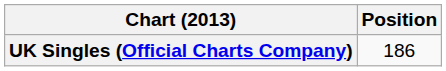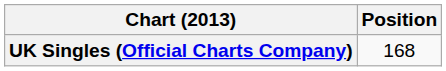UK Singles (Official Charts Company) | Position: 186 -> 168
